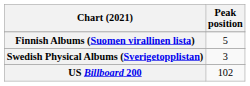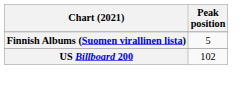- row: Swedish Physical Albums (Sverigetopplistan) | 3
